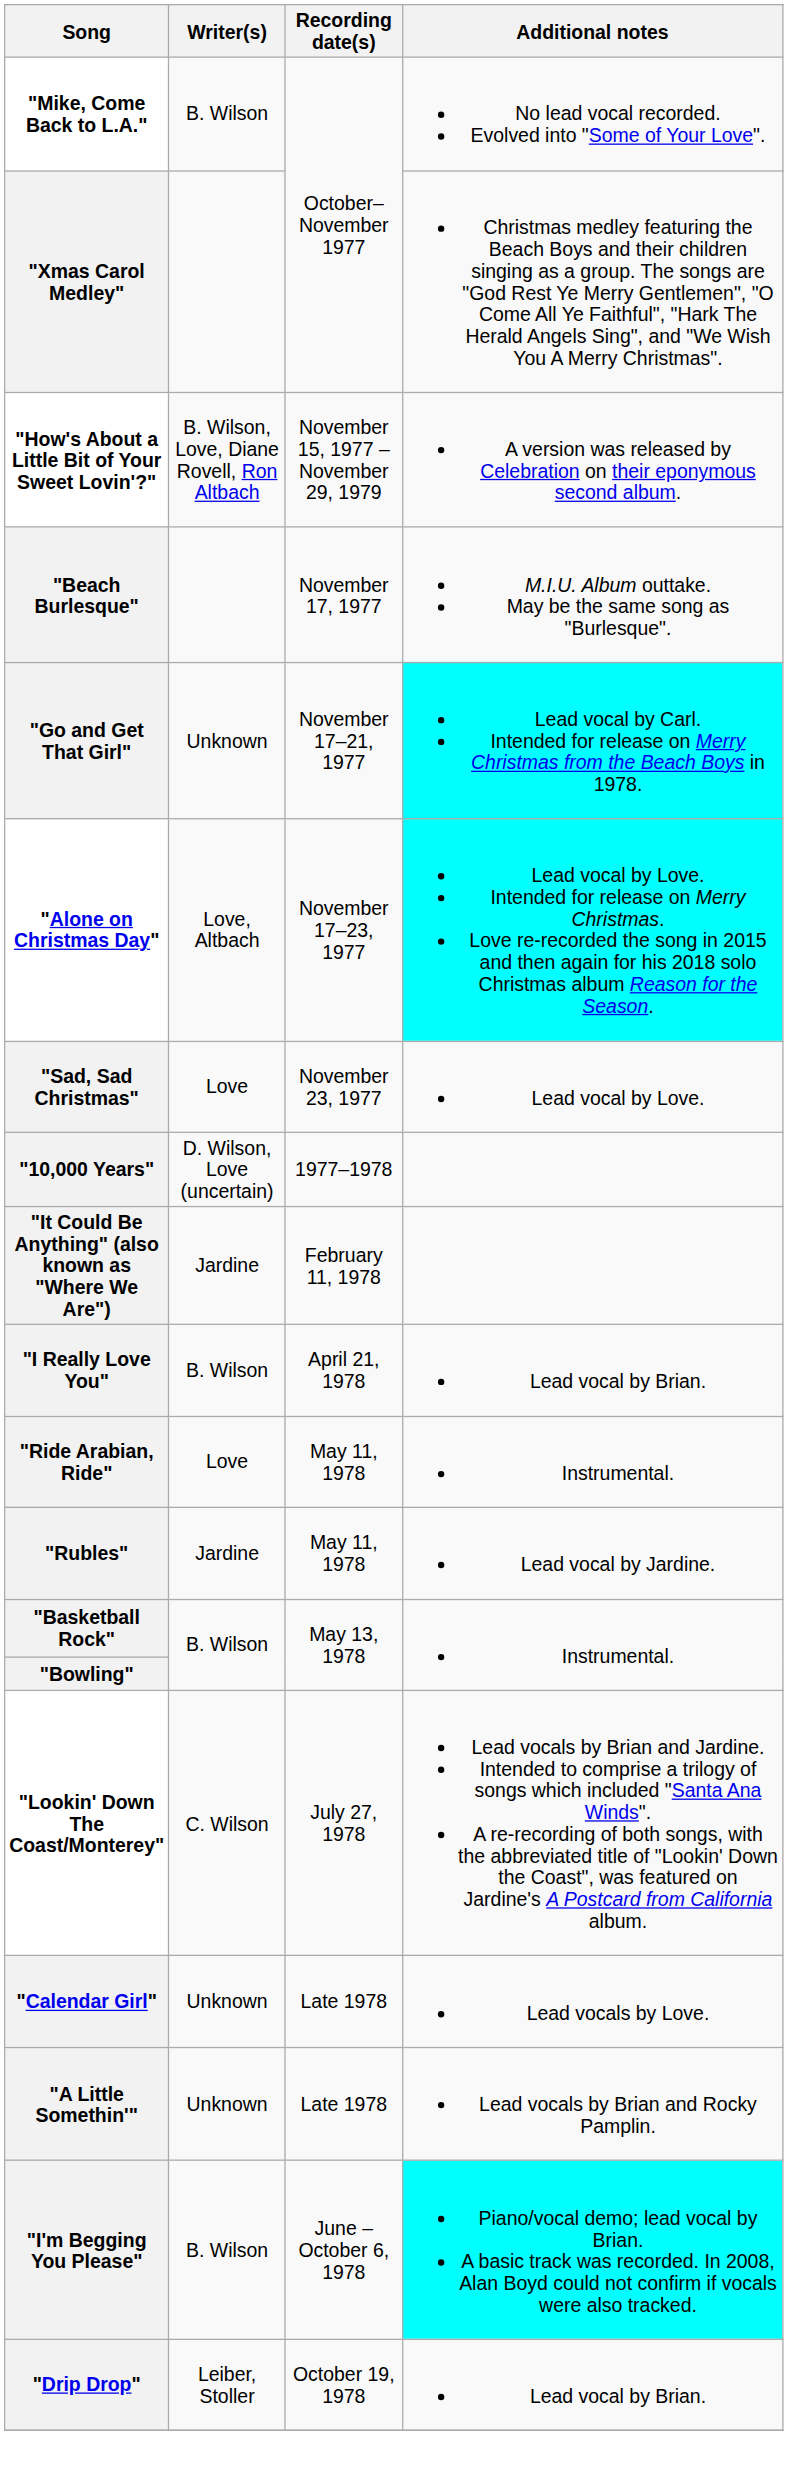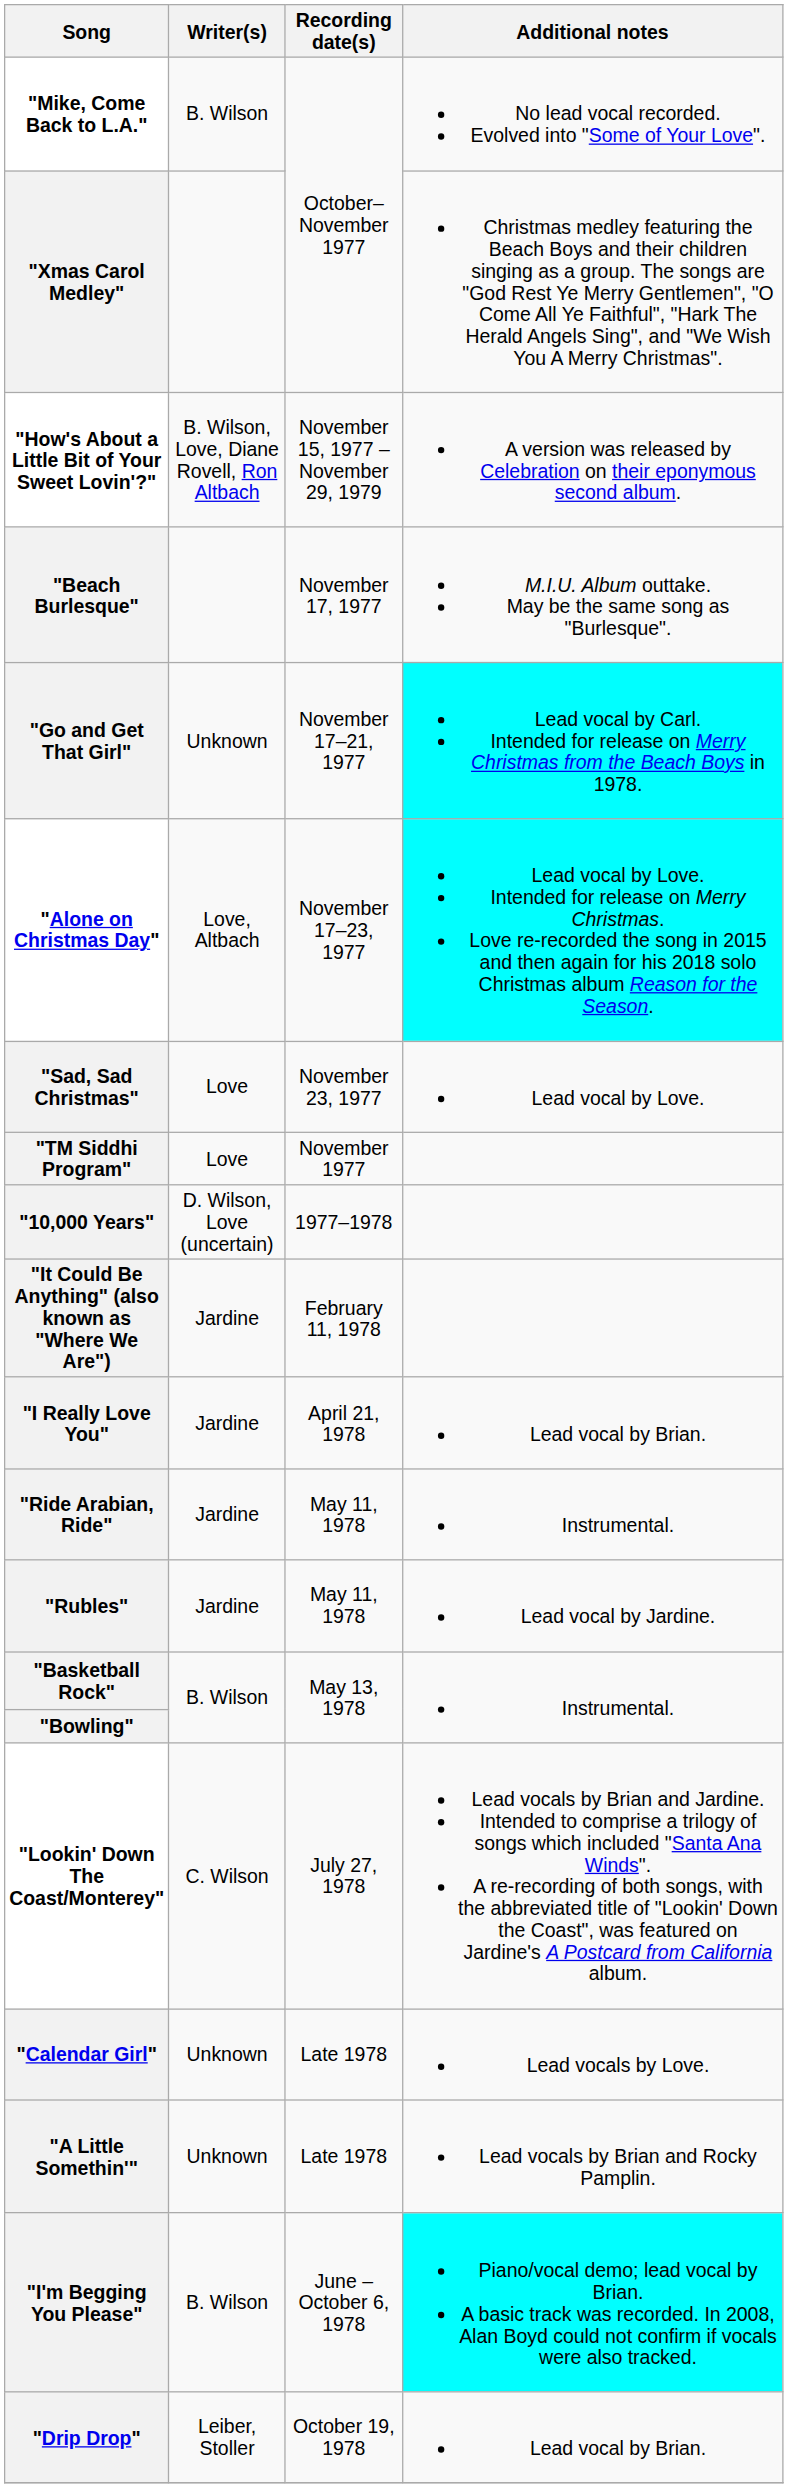+ row: "TM Siddhi Program" | Love | November 1977
"I Really Love You" | Writer(s): B. Wilson -> Jardine
"Ride Arabian, Ride" | Writer(s): Love -> Jardine
